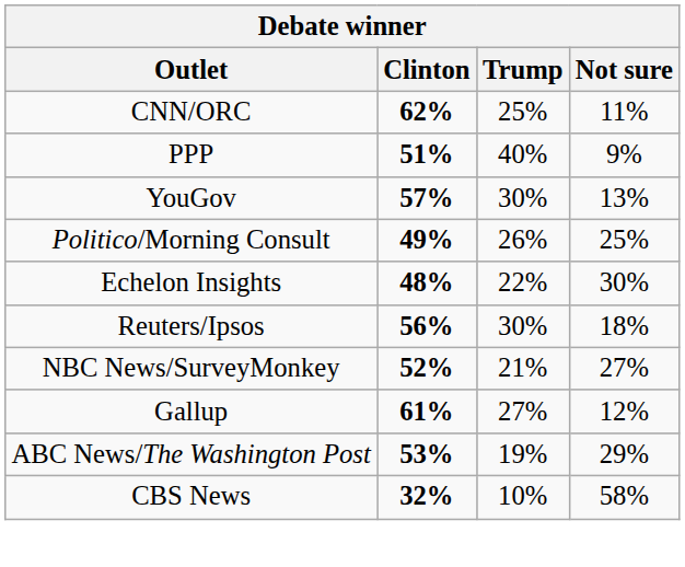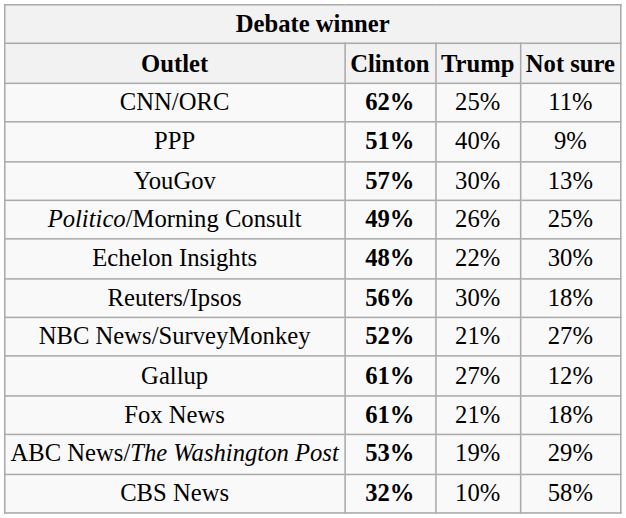+ row: Fox News | 61% | 21% | 18%
